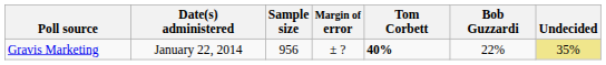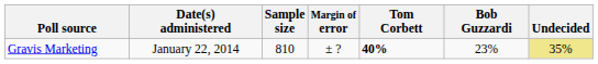Gravis Marketing | Sample size: 956 -> 810
Gravis Marketing | Bob Guzzardi: 22% -> 23%
